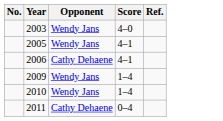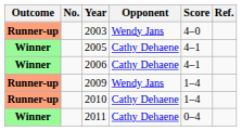+ column: Outcome | Runner-up | Winner | Winner | Runner-up | Runner-up | Winner
2005 | Opponent: Wendy Jans -> Cathy Dehaene
2010 | Opponent: Wendy Jans -> Cathy Dehaene
